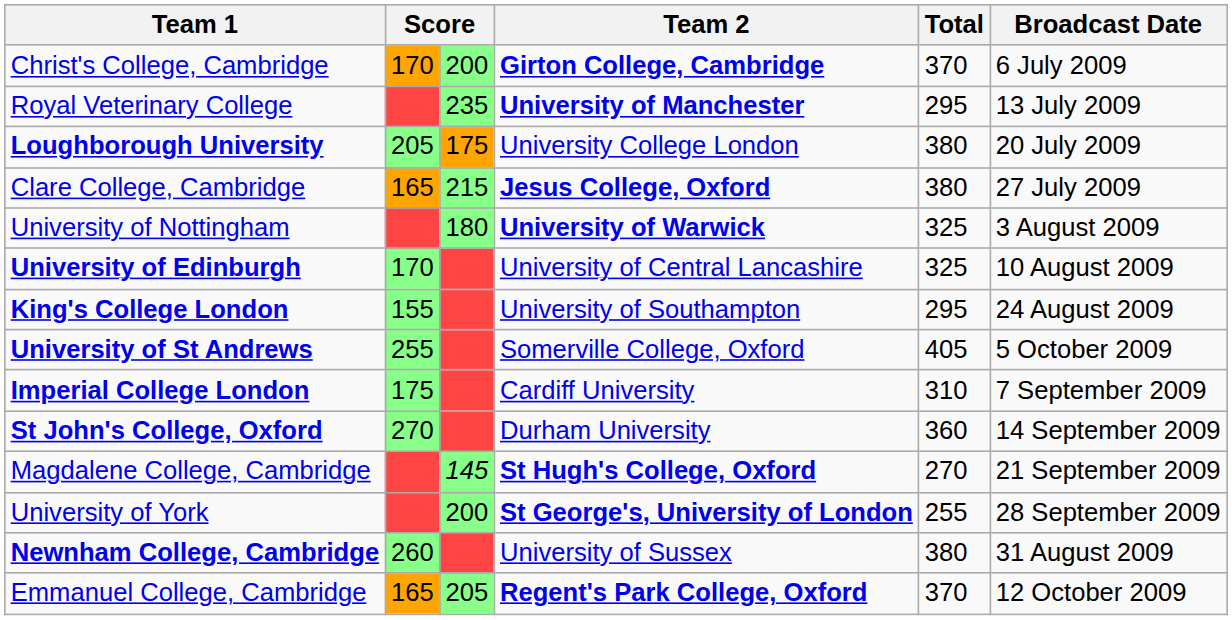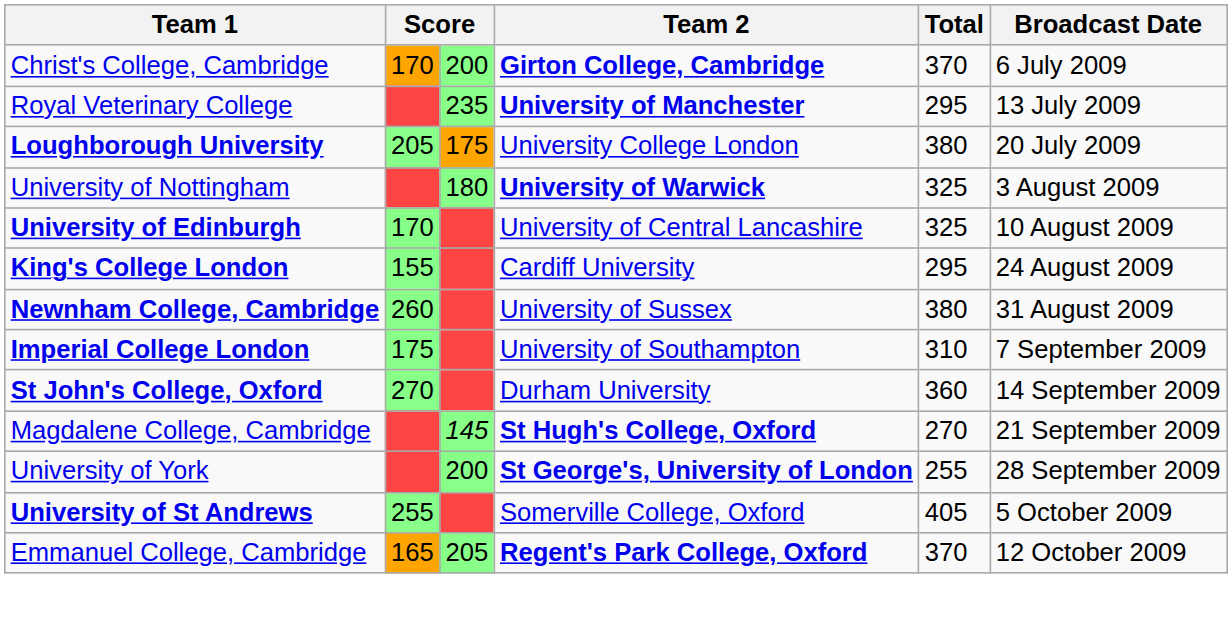- row: Clare College, Cambridge | 165 | 215 | Jesus College, Oxford | 380 | 27 July 2009
King's College London | Team 2: University of Southampton -> Cardiff University
rows swapped: Newnham College, Cambridge <-> University of St Andrews
Imperial College London | Team 2: Cardiff University -> University of Southampton
